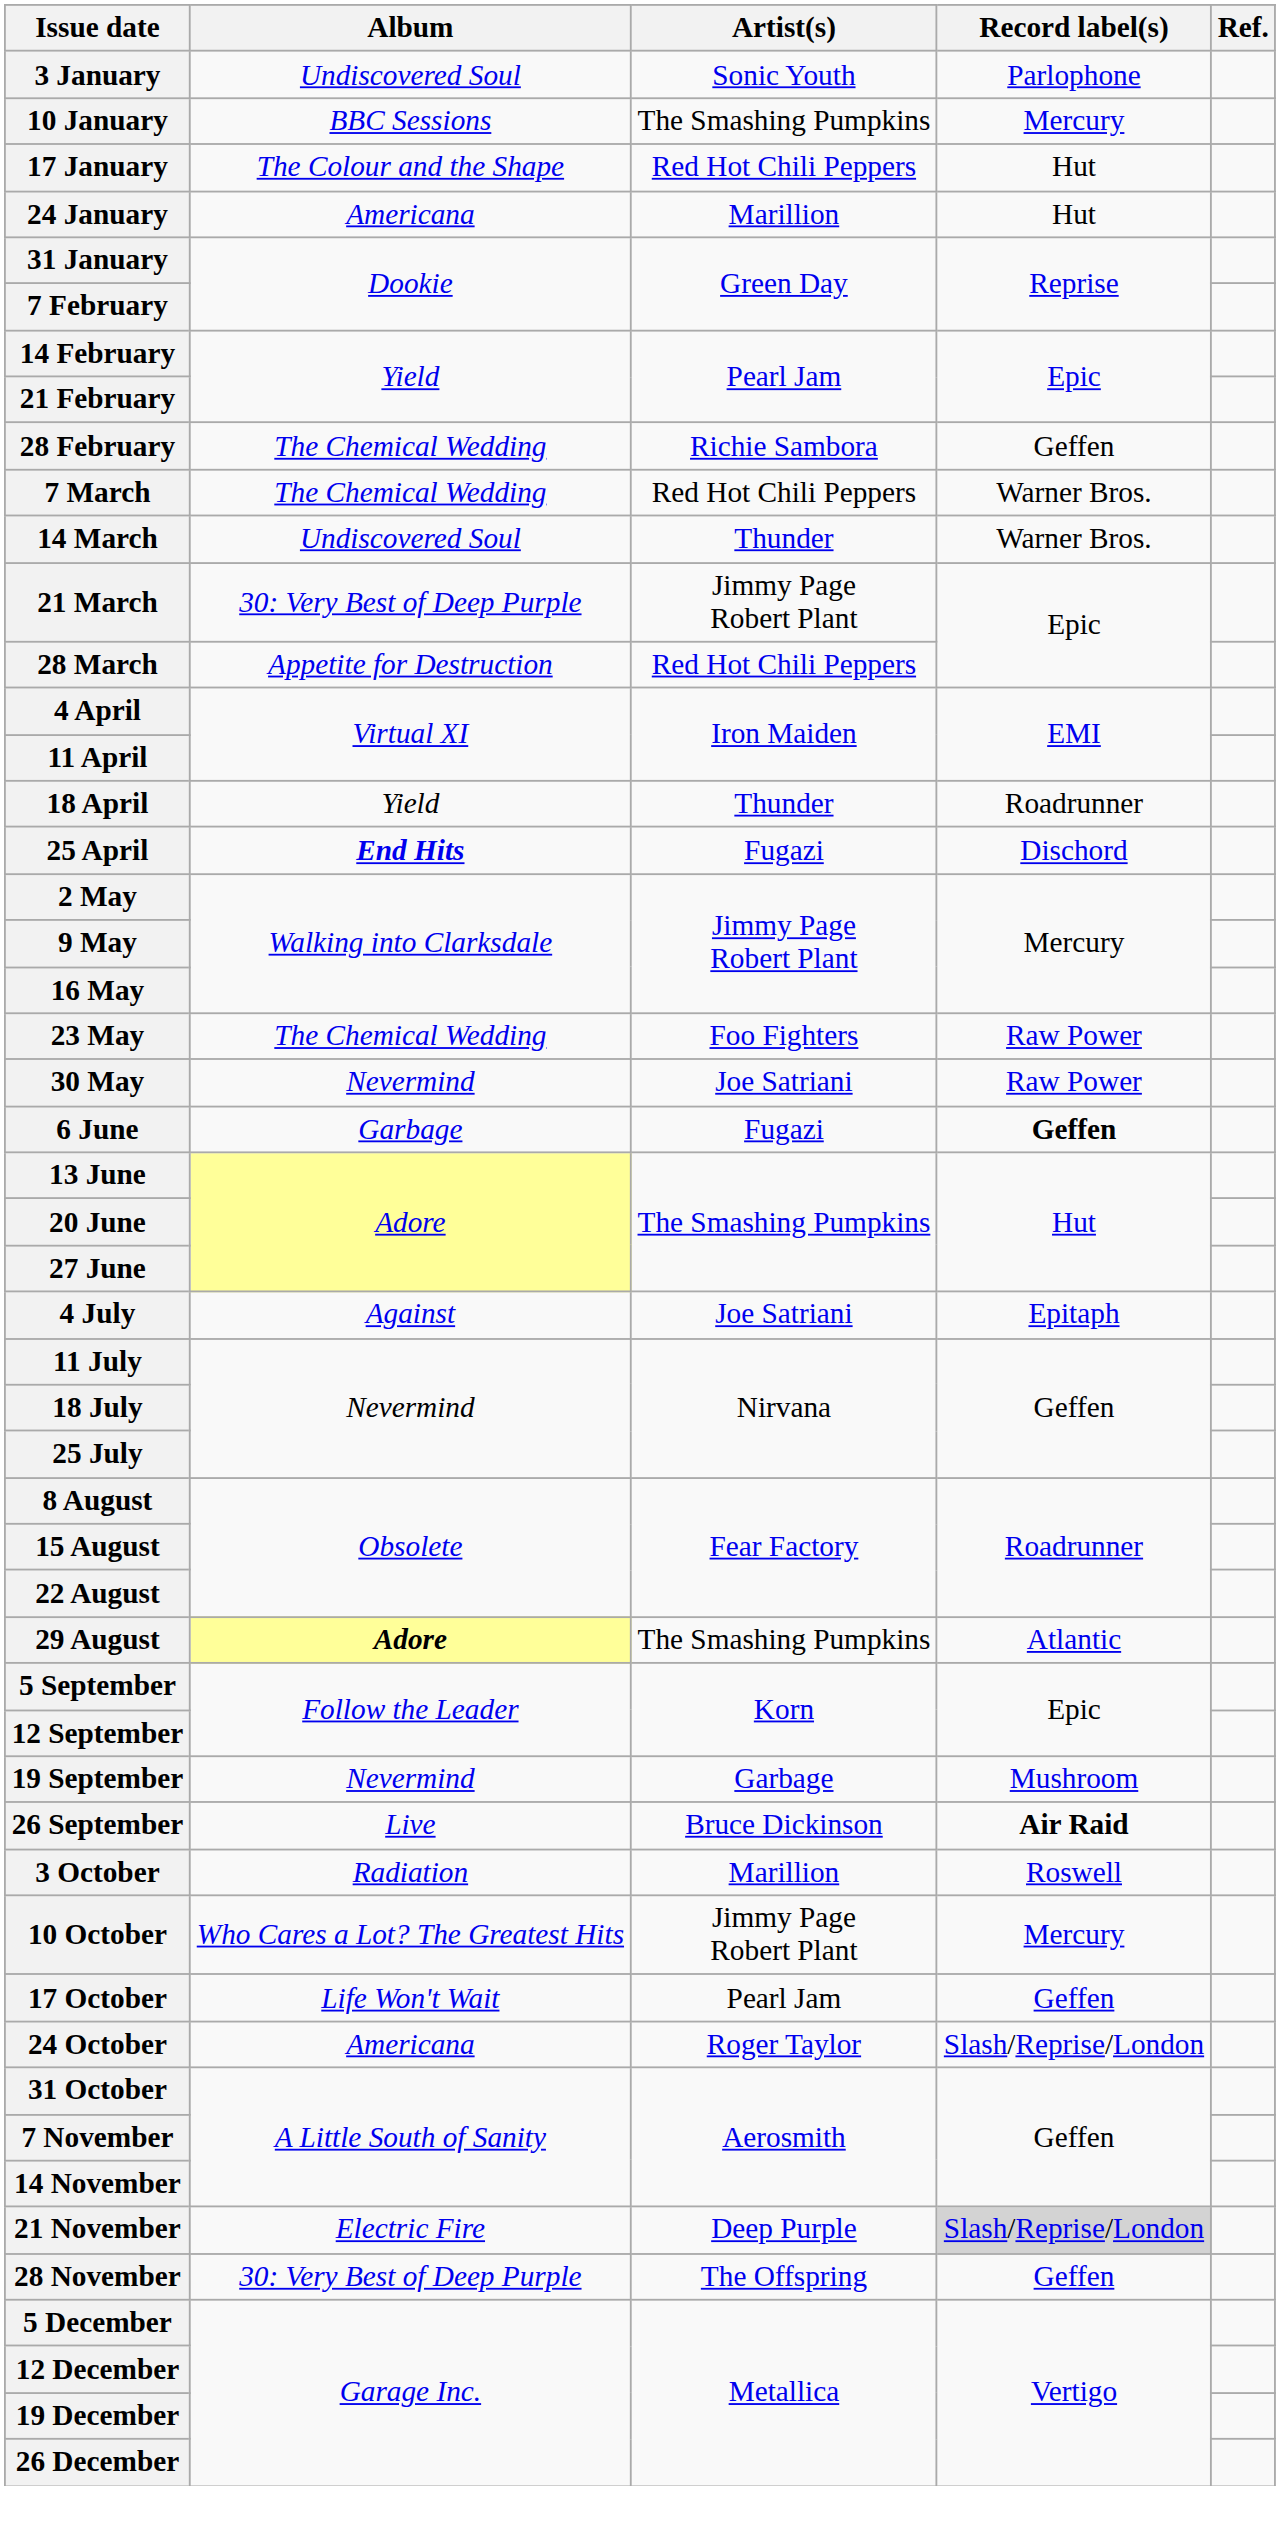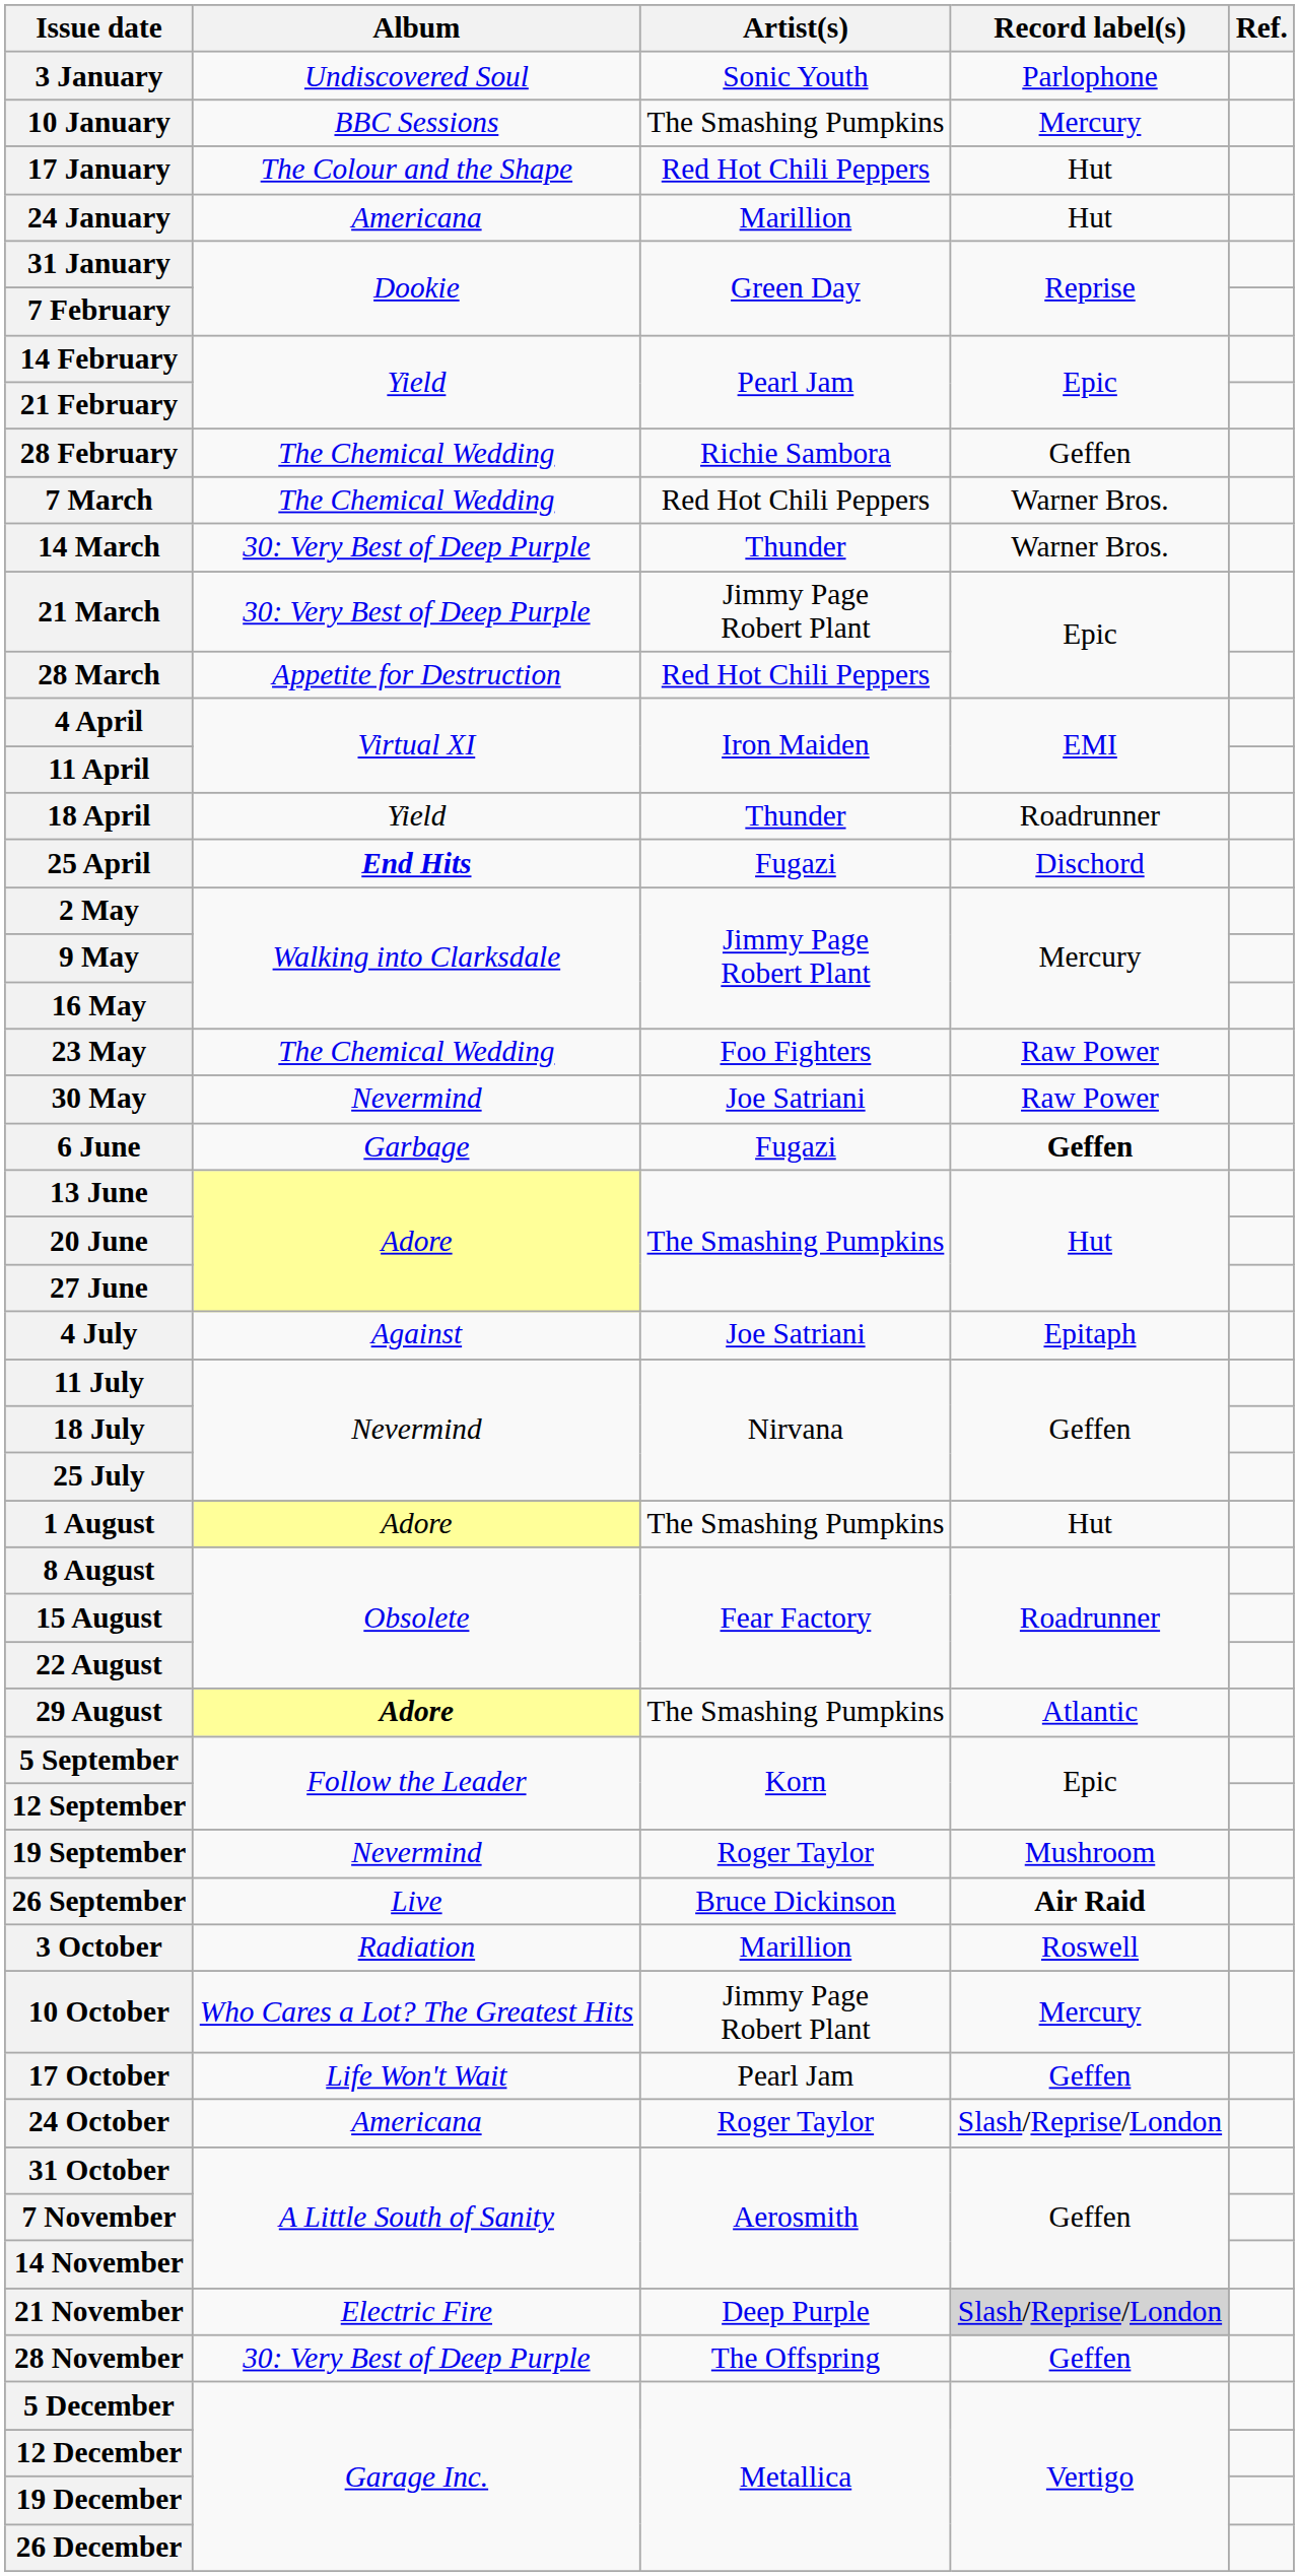14 March | Album: Undiscovered Soul -> 30: Very Best of Deep Purple
+ row: 1 August | Adore | The Smashing Pumpkins | Hut
19 September | Artist(s): Garbage -> Roger Taylor
